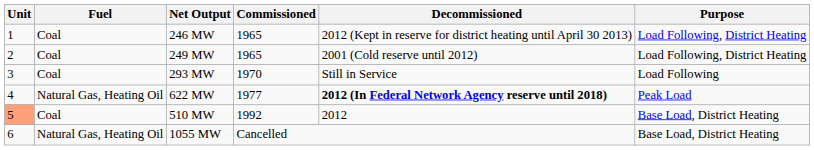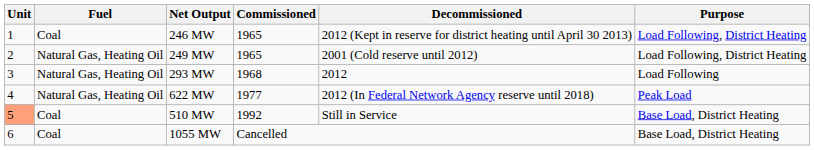249 MW | Fuel: Coal -> Natural Gas, Heating Oil
293 MW | Fuel: Coal -> Natural Gas, Heating Oil
293 MW | Commissioned: 1970 -> 1968
293 MW | Decommissioned: Still in Service -> 2012
622 MW | Decommissioned: bold -> normal
510 MW | Decommissioned: 2012 -> Still in Service
1055 MW | Fuel: Natural Gas, Heating Oil -> Coal
